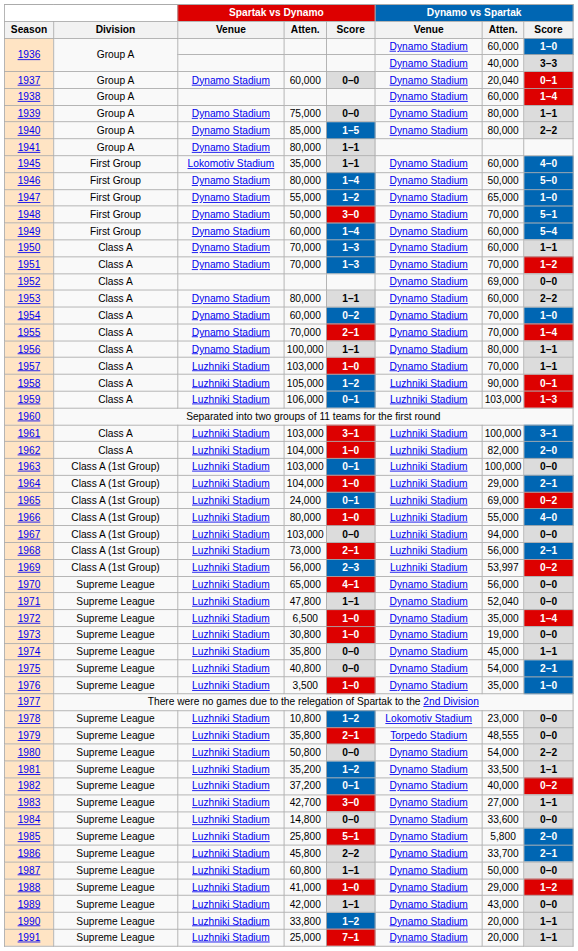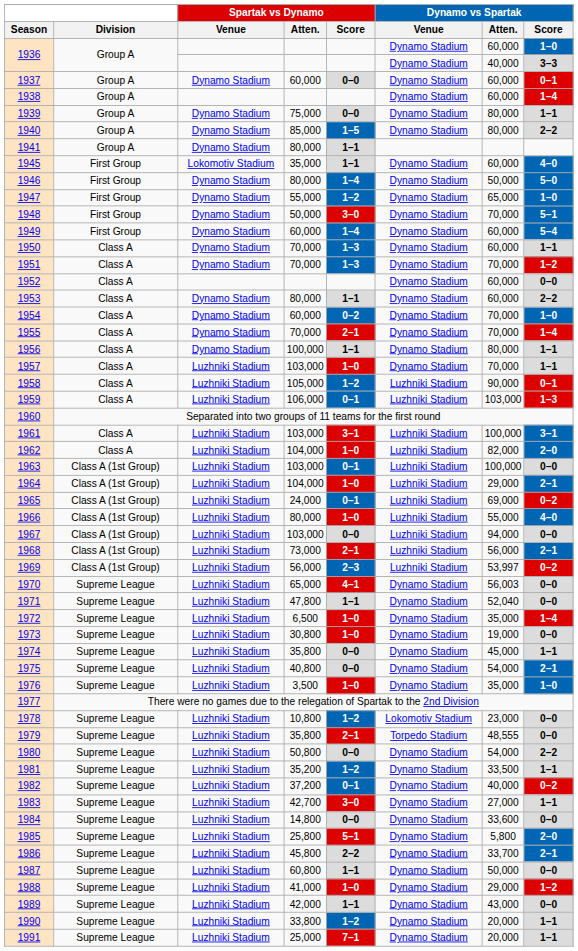1937 | Dynamo vs Spartak / Atten.: 20,040 -> 60,000
1952 | Dynamo vs Spartak / Atten.: 69,000 -> 60,000
1970 | Dynamo vs Spartak / Atten.: 56,000 -> 56,003
